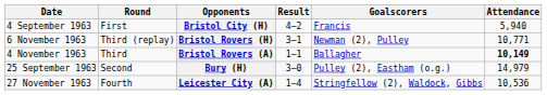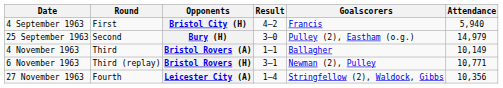rows swapped: Bury (H) <-> Bristol Rovers (H)
Bristol Rovers (A) | Attendance: bold -> normal
Leicester City (A) | Attendance: 10,536 -> 10,356
